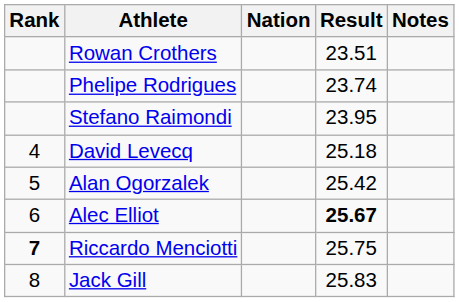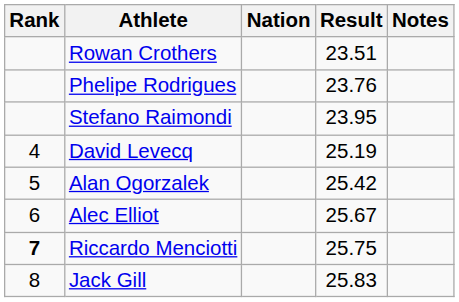Phelipe Rodrigues | Result: 23.74 -> 23.76
David Levecq | Result: 25.18 -> 25.19
Alec Elliot | Result: bold -> normal
